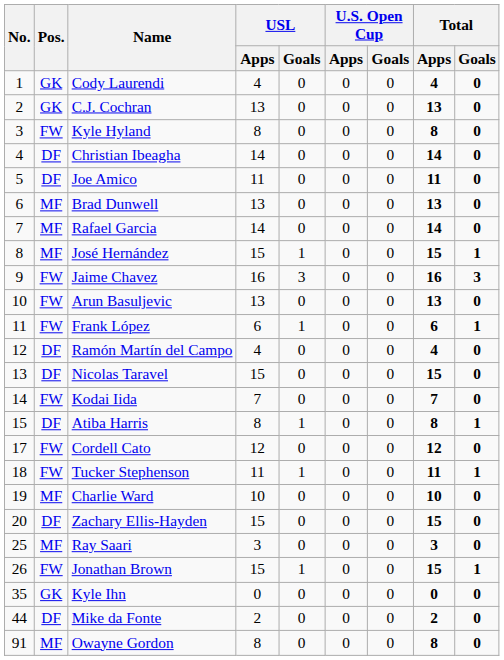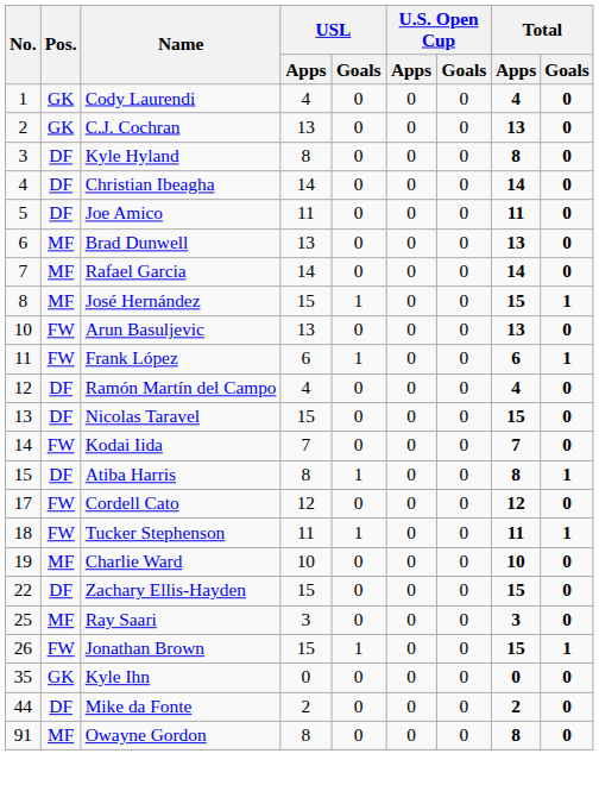Kyle Hyland | Pos.: FW -> DF
- row: 9 | FW | Jaime Chavez | 16 | 3 | 0 | 0 | 16 | 3
Zachary Ellis-Hayden | No.: 20 -> 22
